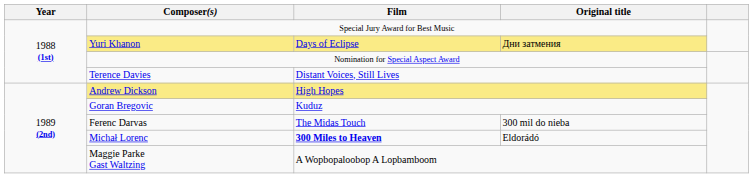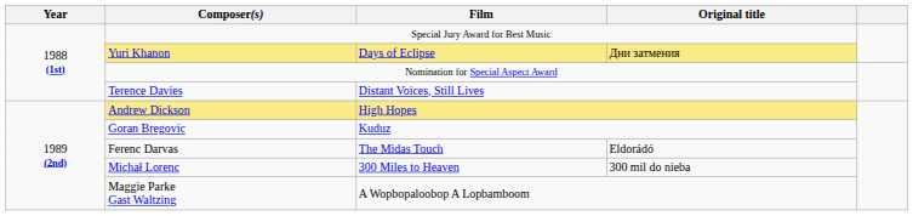Ferenc Darvas | Original title: 300 mil do nieba -> Eldorádó
Michał Lorenc | Film: bold -> normal
Michał Lorenc | Original title: Eldorádó -> 300 mil do nieba
